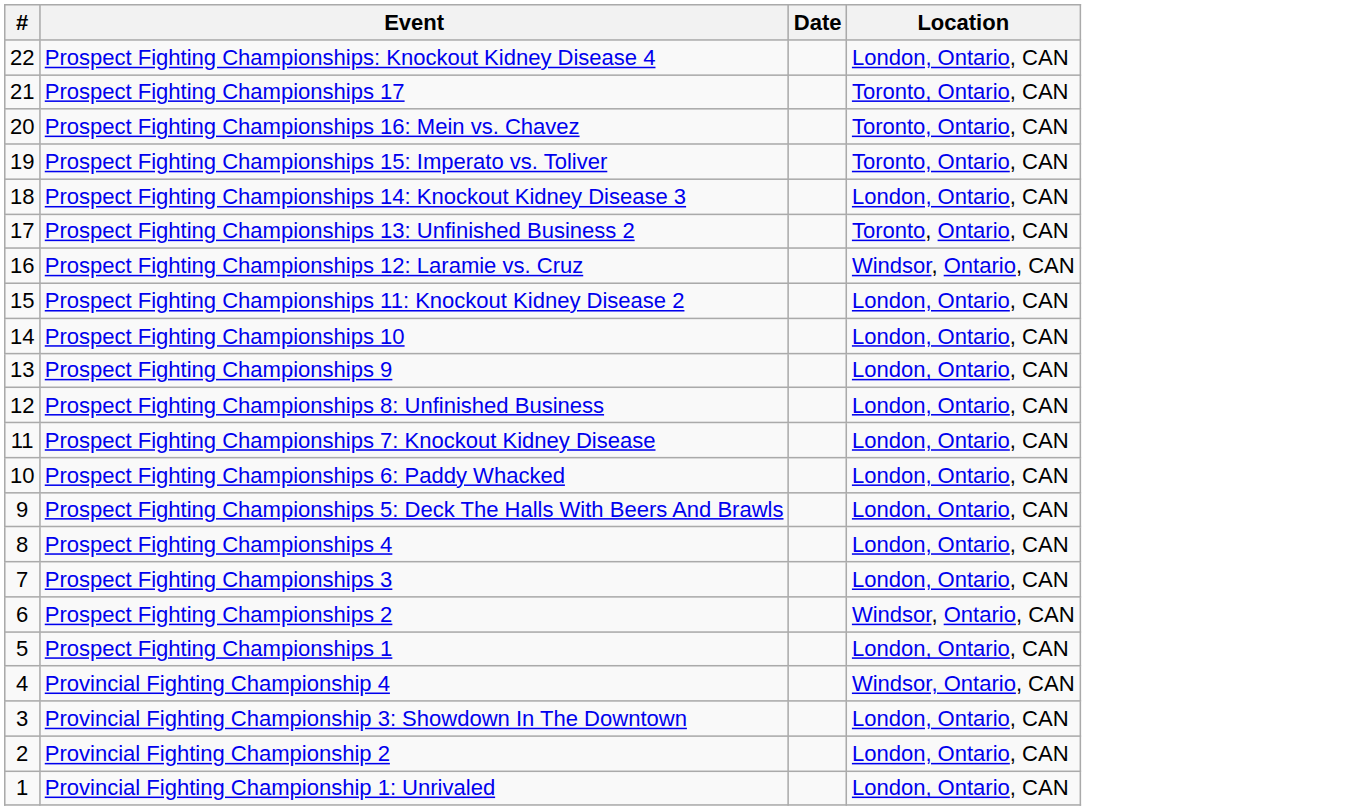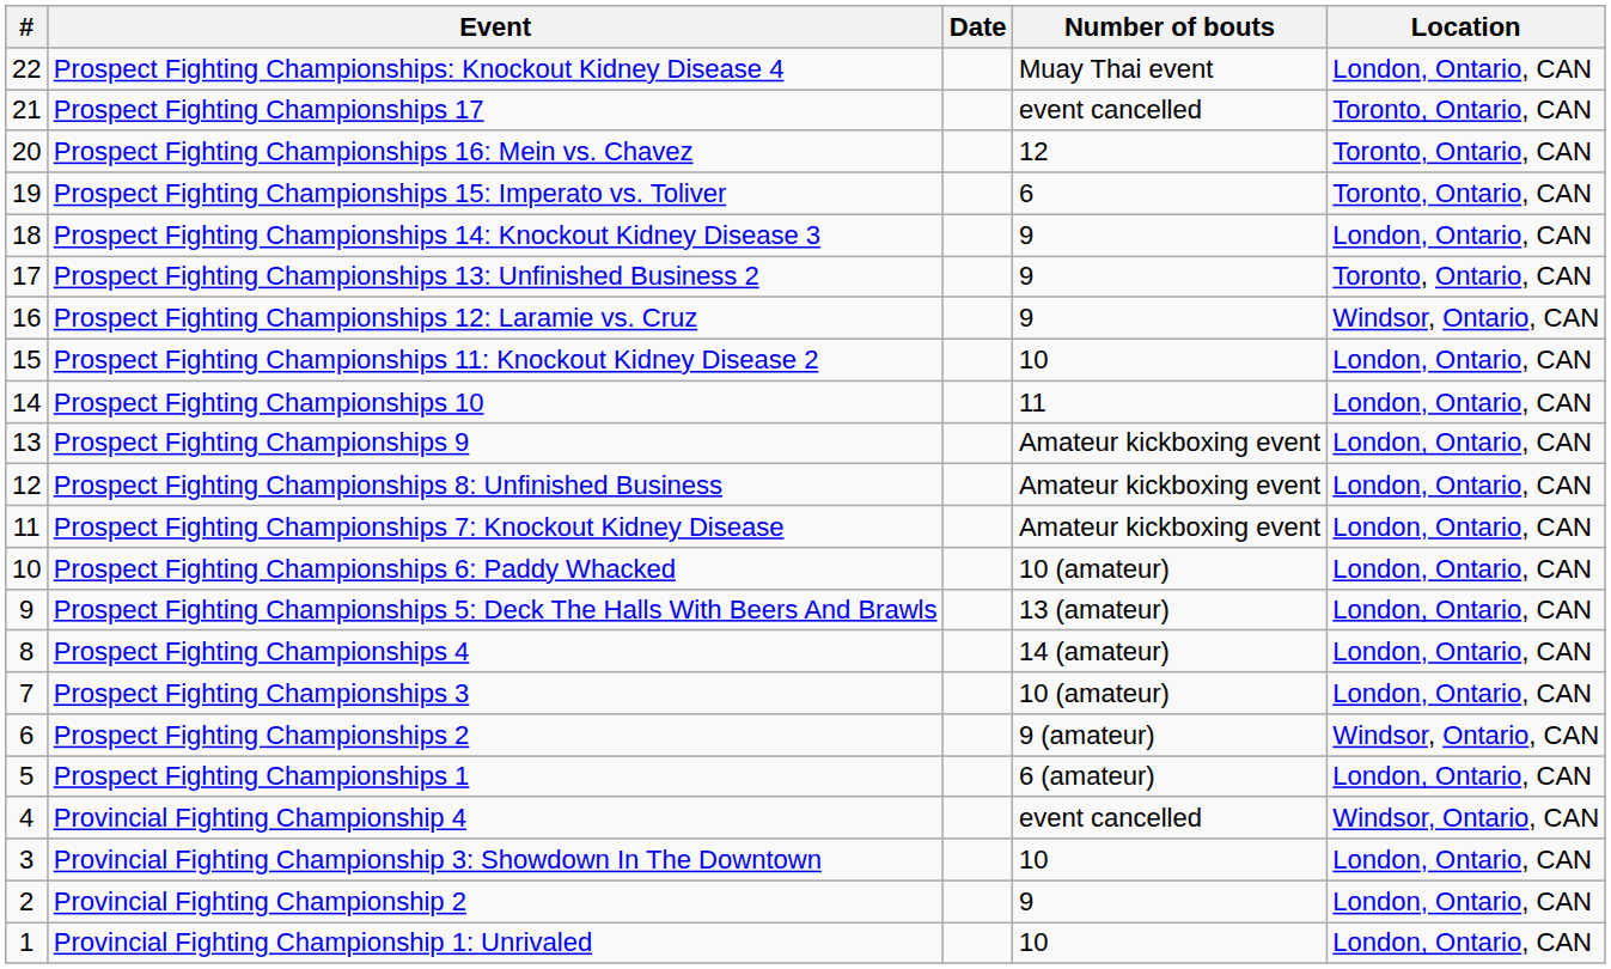+ column: Number of bouts | Muay Thai event | event cancelled | 12 | 6 | 9 | 9 | 9 | 10 | 11 | Amateur kickboxing event | Amateur kickboxing event | Amateur kickboxing event | 10 (amateur) | 13 (amateur) | 14 (amateur) | 10 (amateur) | 9 (amateur) | 6 (amateur) | event cancelled | 10 | 9 | 10
